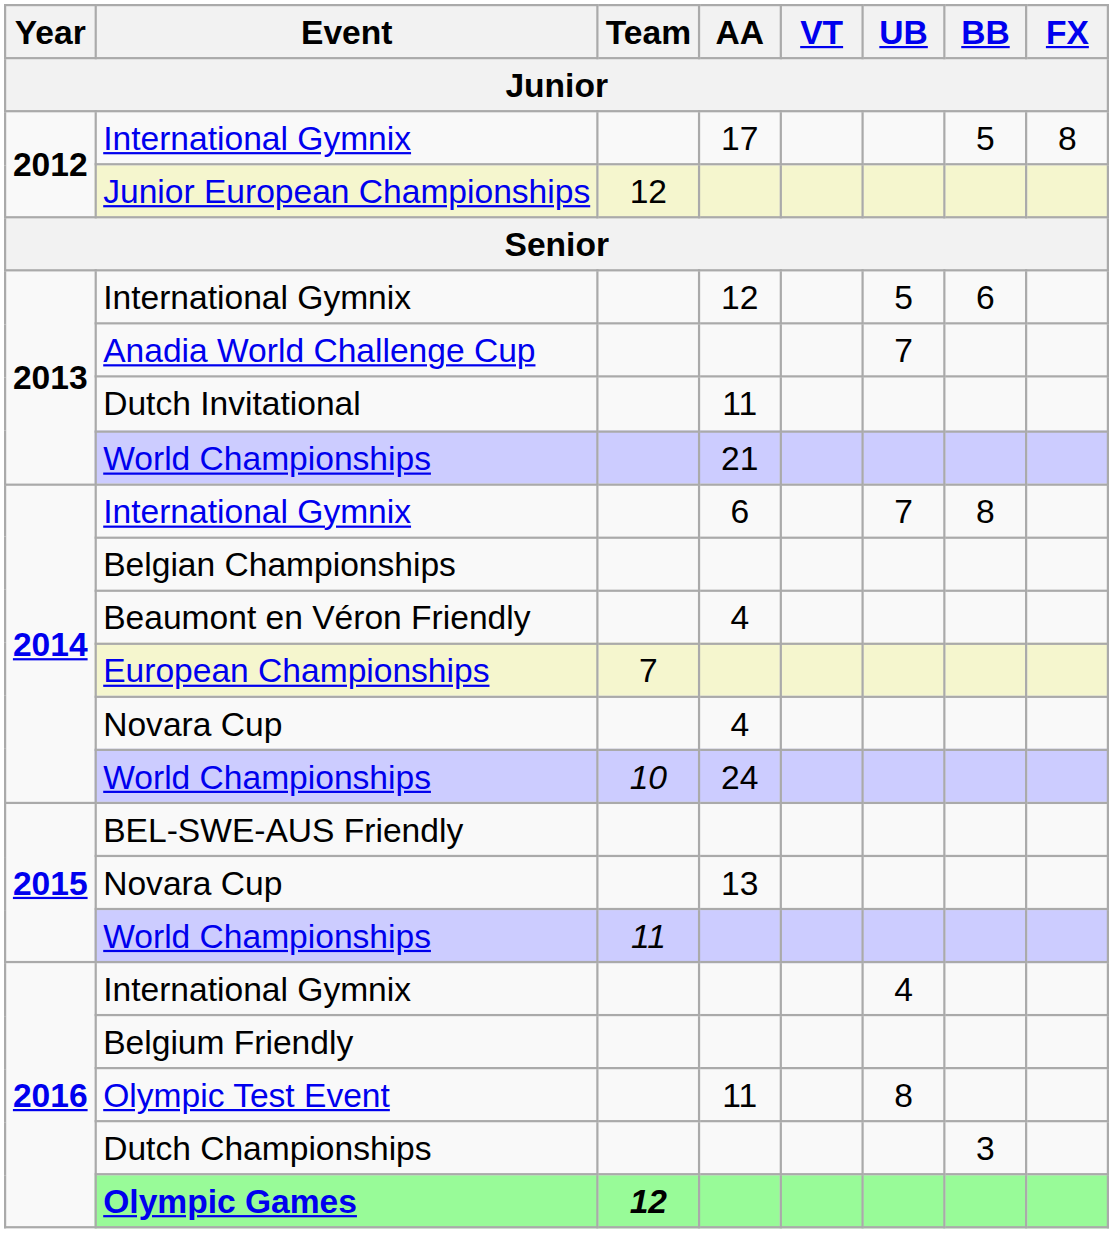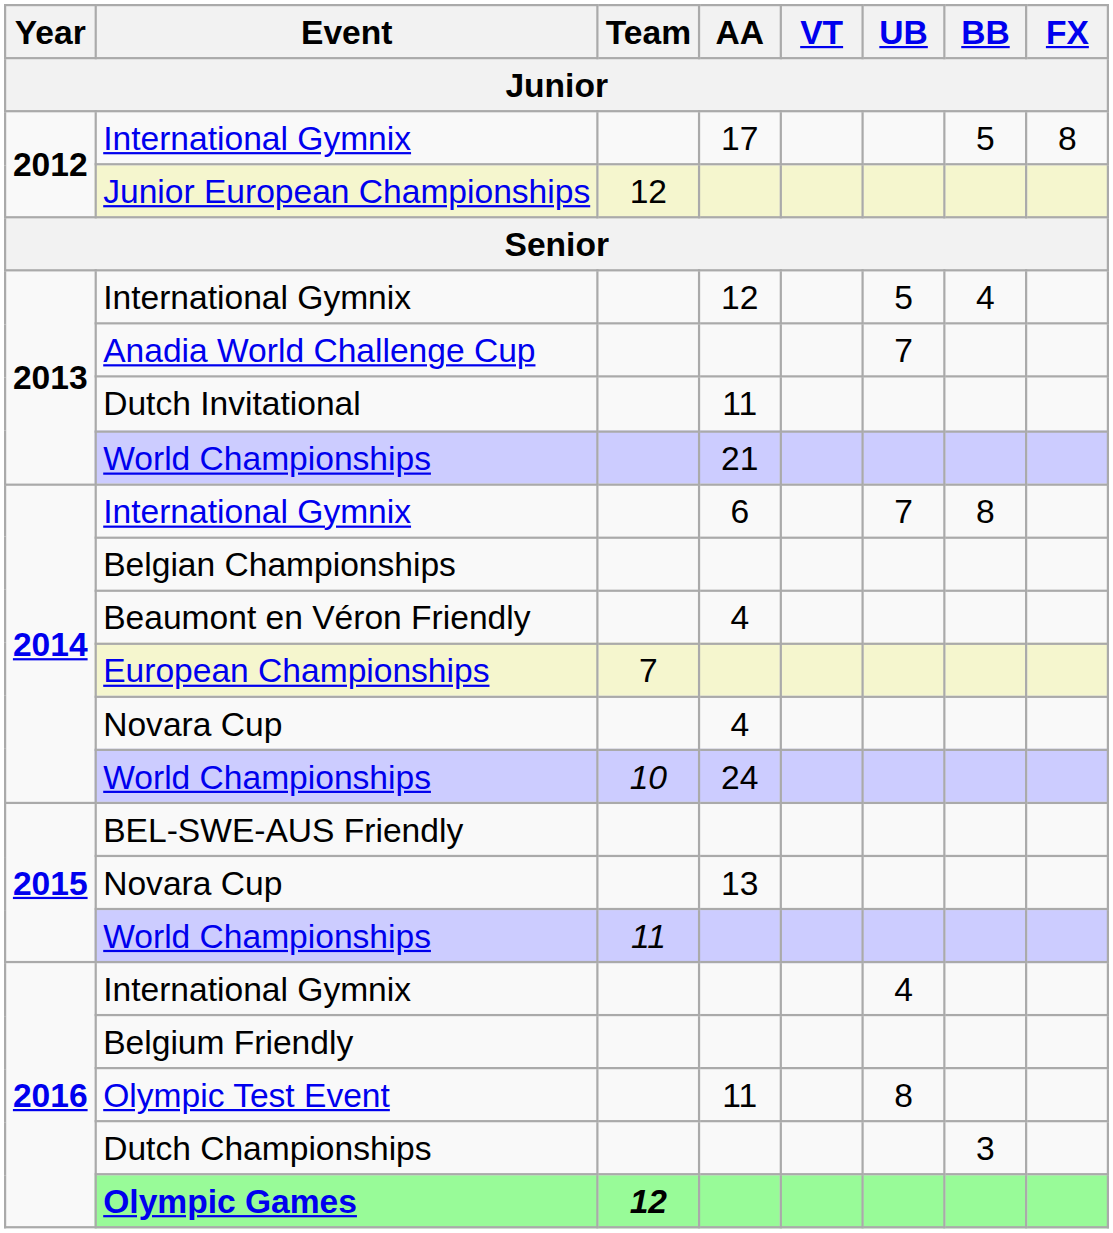International Gymnix / 12 | BB: 6 -> 4
